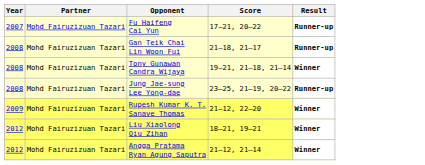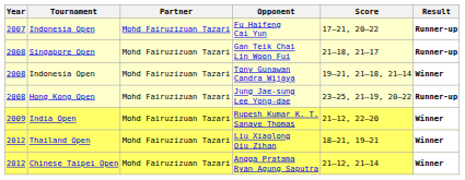+ column: Tournament | Indonesia Open | Singapore Open | Indonesia Open | Hong Kong Open | India Open | Thailand Open | Chinese Taipei Open
